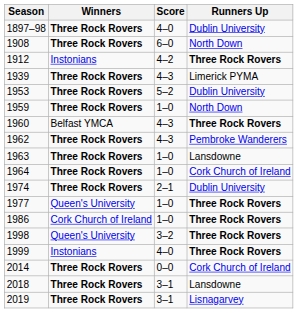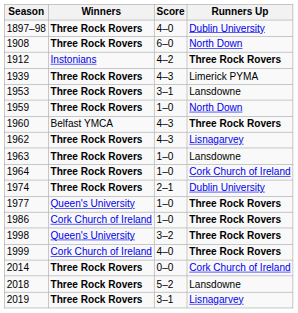1953 | Score: 5–2 -> 3–1
1953 | Runners Up: Dublin University -> Lansdowne
1962 | Runners Up: Pembroke Wanderers -> Lisnagarvey
1999 | Winners: Instonians -> Cork Church of Ireland
2018 | Score: 3–1 -> 5–2
